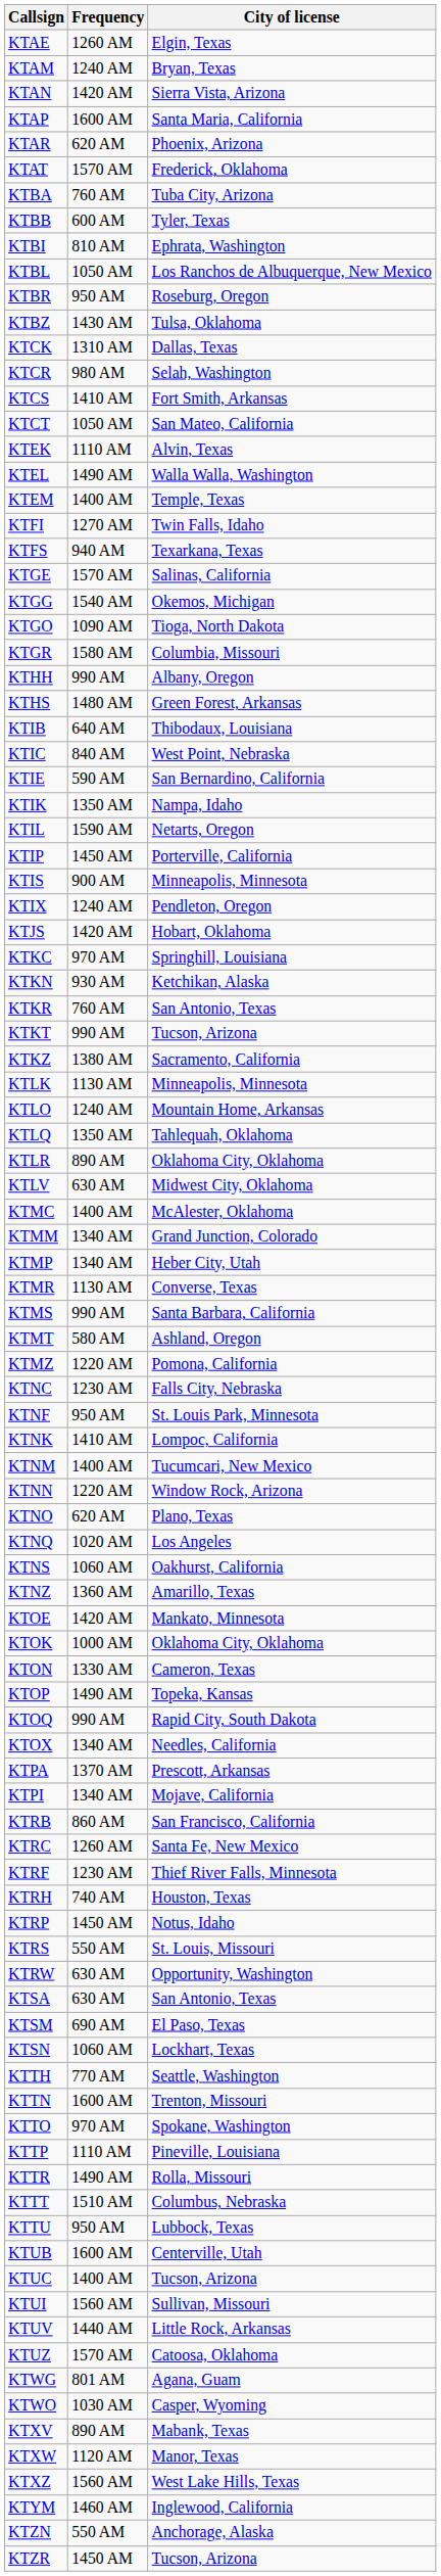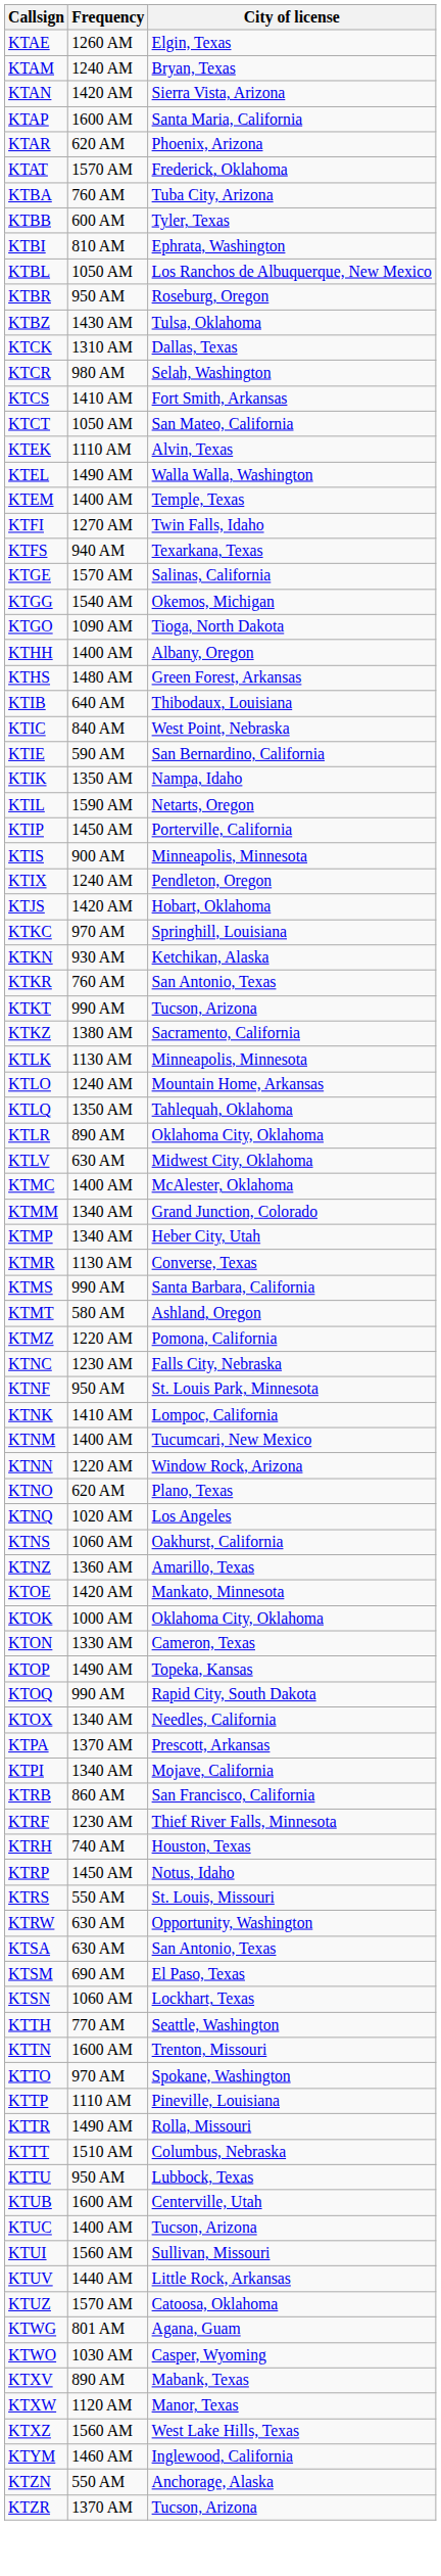- row: KTGR | 1580 AM | Columbia, Missouri
KTHH | Frequency: 990 AM -> 1400 AM
- row: KTRC | 1260 AM | Santa Fe, New Mexico
KTZR | Frequency: 1450 AM -> 1370 AM
